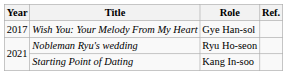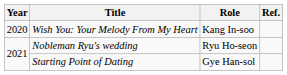Wish You: Your Melody From My Heart | Year: 2017 -> 2020
Wish You: Your Melody From My Heart | Role: Gye Han-sol -> Kang In-soo
Starting Point of Dating | Role: Kang In-soo -> Gye Han-sol
